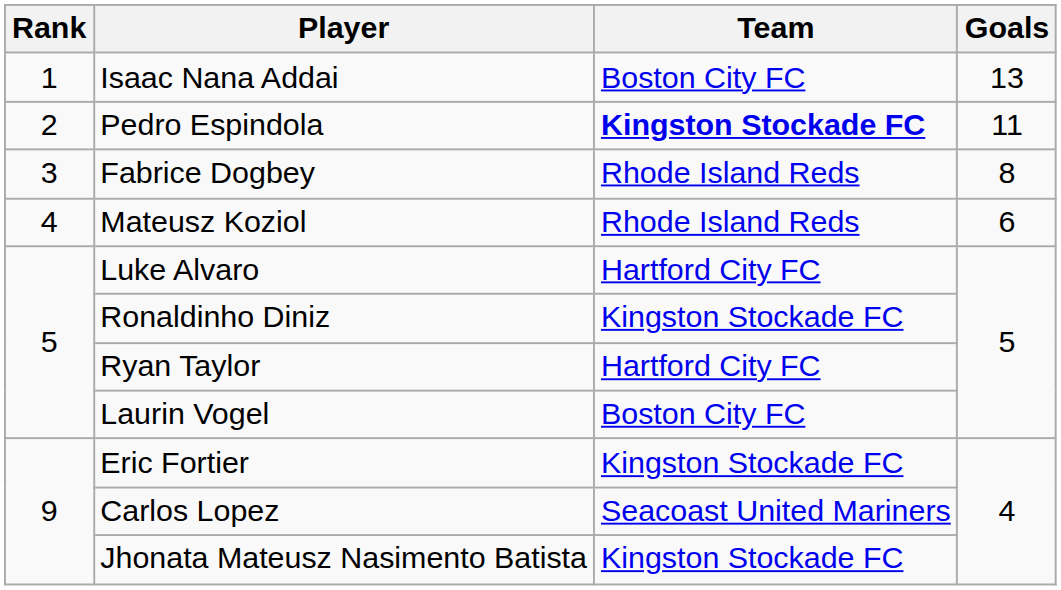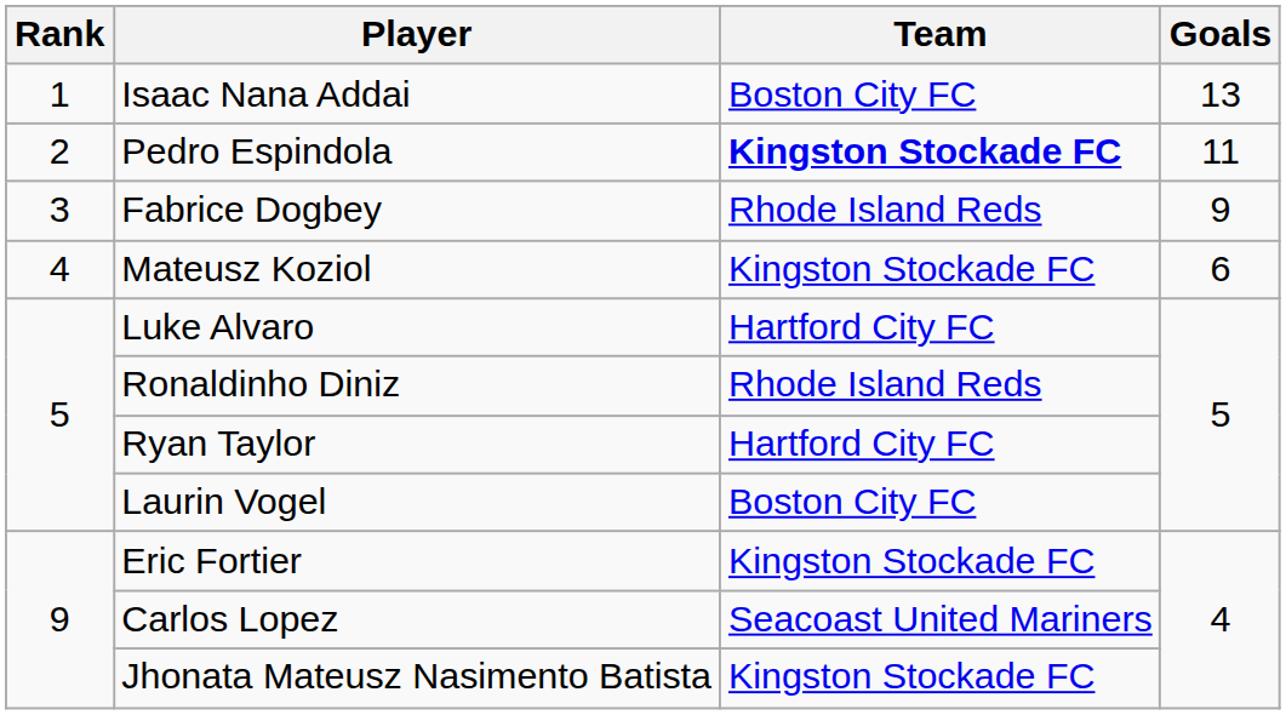Fabrice Dogbey | Goals: 8 -> 9
Mateusz Koziol | Team: Rhode Island Reds -> Kingston Stockade FC
Ronaldinho Diniz | Team: Kingston Stockade FC -> Rhode Island Reds
